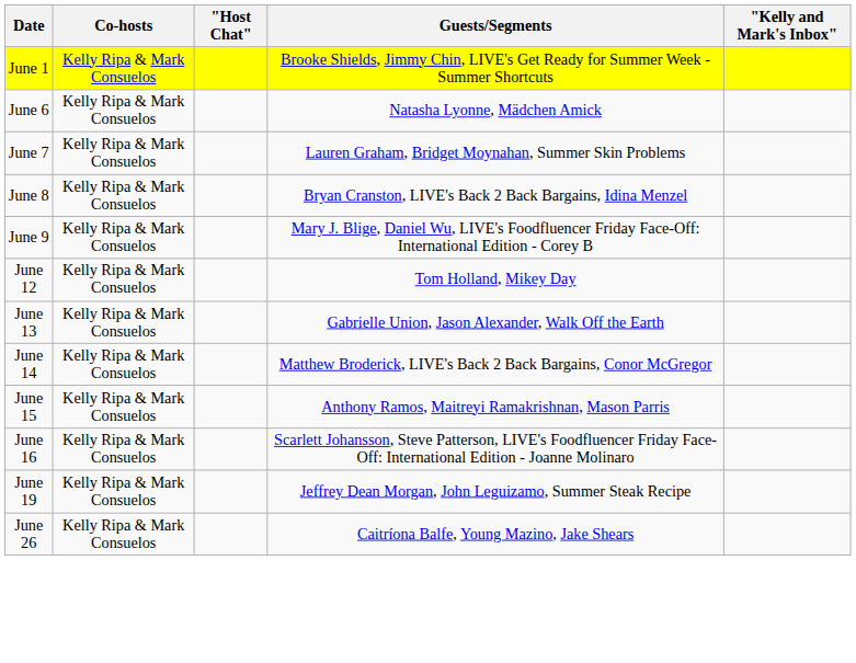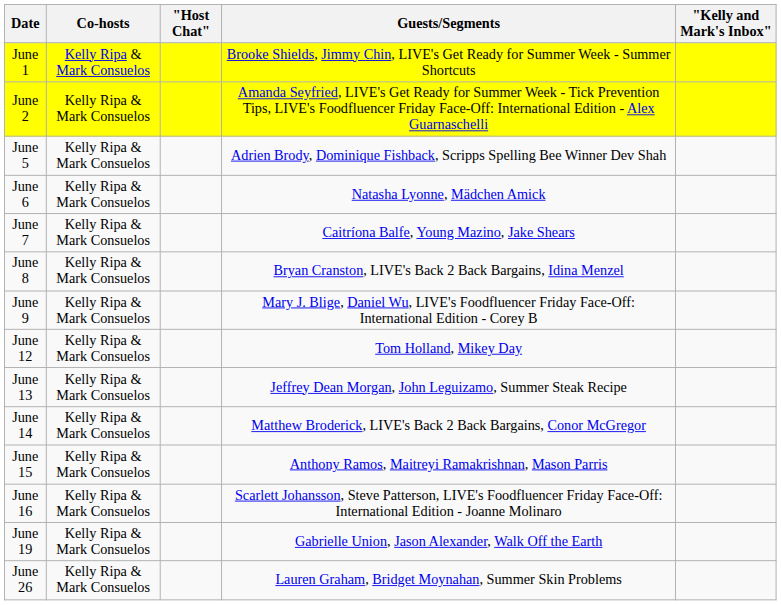+ row: June 2 | Kelly Ripa & Mark Consuelos | Amanda Seyfried, LIVE's Get Ready for Summer Week - Tick Prevention Tips, LIVE's Foodfluencer Friday Face-Off: International Edition - Alex Guarnaschelli
+ row: June 5 | Kelly Ripa & Mark Consuelos | Adrien Brody, Dominique Fishback, Scripps Spelling Bee Winner Dev Shah
June 7 | Guests/Segments: Lauren Graham, Bridget Moynahan, Summer Skin Problems -> Caitríona Balfe, Young Mazino, Jake Shears
June 13 | Guests/Segments: Gabrielle Union, Jason Alexander, Walk Off the Earth -> Jeffrey Dean Morgan, John Leguizamo, Summer Steak Recipe
June 19 | Guests/Segments: Jeffrey Dean Morgan, John Leguizamo, Summer Steak Recipe -> Gabrielle Union, Jason Alexander, Walk Off the Earth
June 26 | Guests/Segments: Caitríona Balfe, Young Mazino, Jake Shears -> Lauren Graham, Bridget Moynahan, Summer Skin Problems
